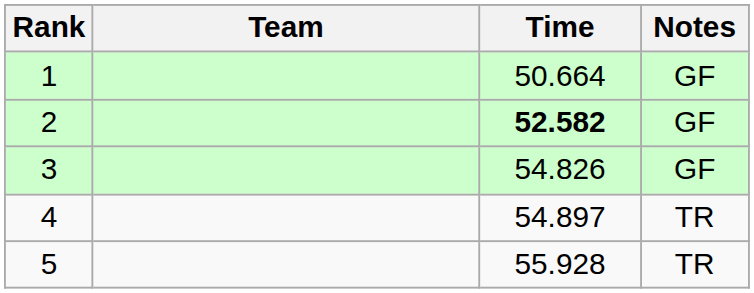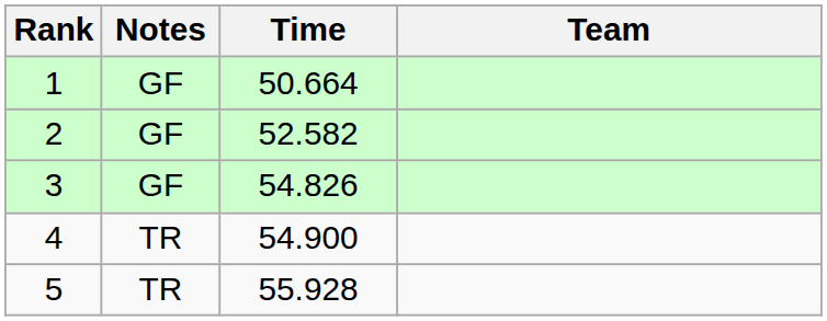columns swapped: Team <-> Notes
2 | Time: bold -> normal
4 | Time: 54.897 -> 54.900
